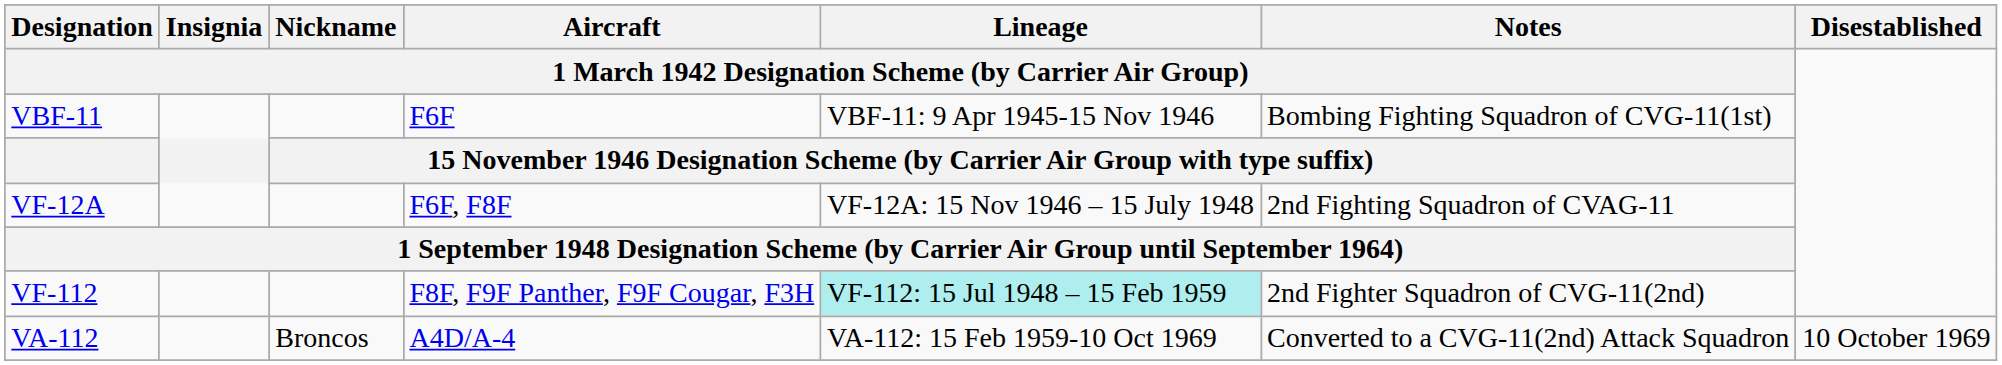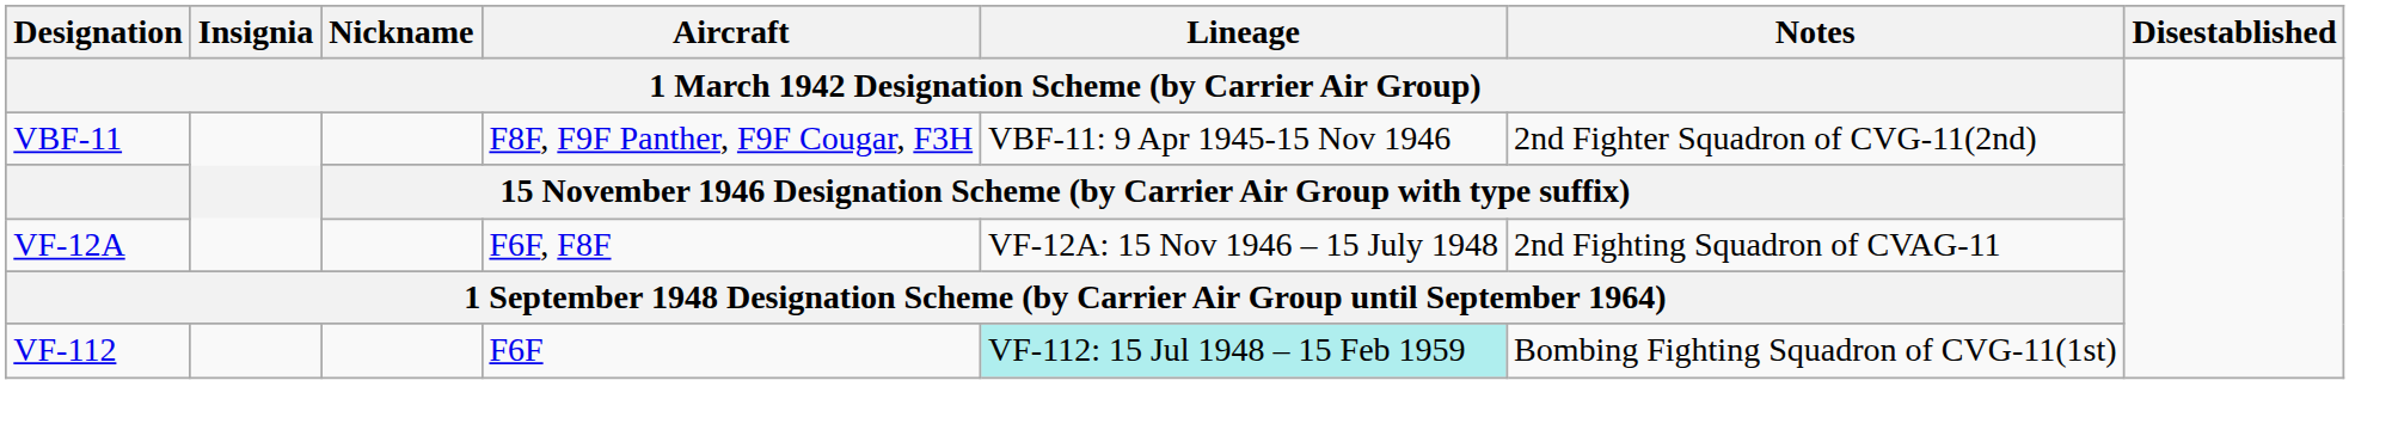VBF-11 | column 4: F6F -> F8F, F9F Panther, F9F Cougar, F3H
VBF-11 | column 6: Bombing Fighting Squadron of CVG-11(1st) -> 2nd Fighter Squadron of CVG-11(2nd)
VF-112 | column 4: F8F, F9F Panther, F9F Cougar, F3H -> F6F
VF-112 | column 6: 2nd Fighter Squadron of CVG-11(2nd) -> Bombing Fighting Squadron of CVG-11(1st)
- row: VA-112 | Broncos | A4D/A-4 | VA-112: 15 Feb 1959-10 Oct 1969 | Converted to a CVG-11(2nd) Attack Squadron | 10 October 1969
